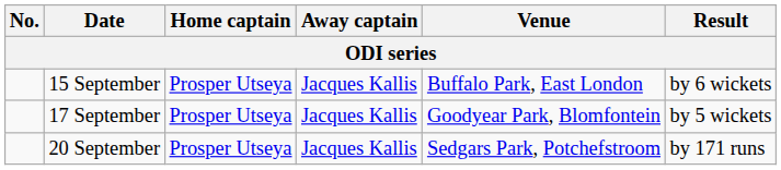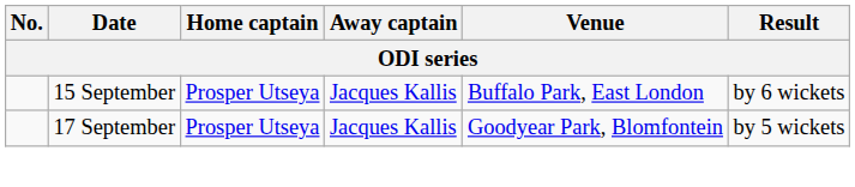- row: 20 September | Prosper Utseya | Jacques Kallis | Sedgars Park, Potchefstroom | by 171 runs
